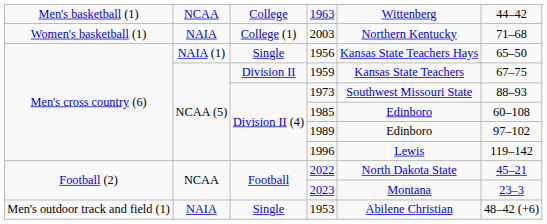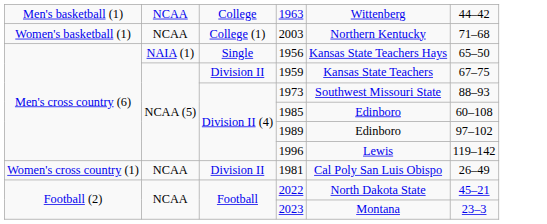2003 | column 2: NAIA -> NCAA
+ row: Women's cross country (1) | NCAA | Division II | 1981 | Cal Poly San Luis Obispo | 26–49
- row: Men's outdoor track and field (1) | NAIA | Single | 1953 | Abilene Christian | 48–42 (+6)
